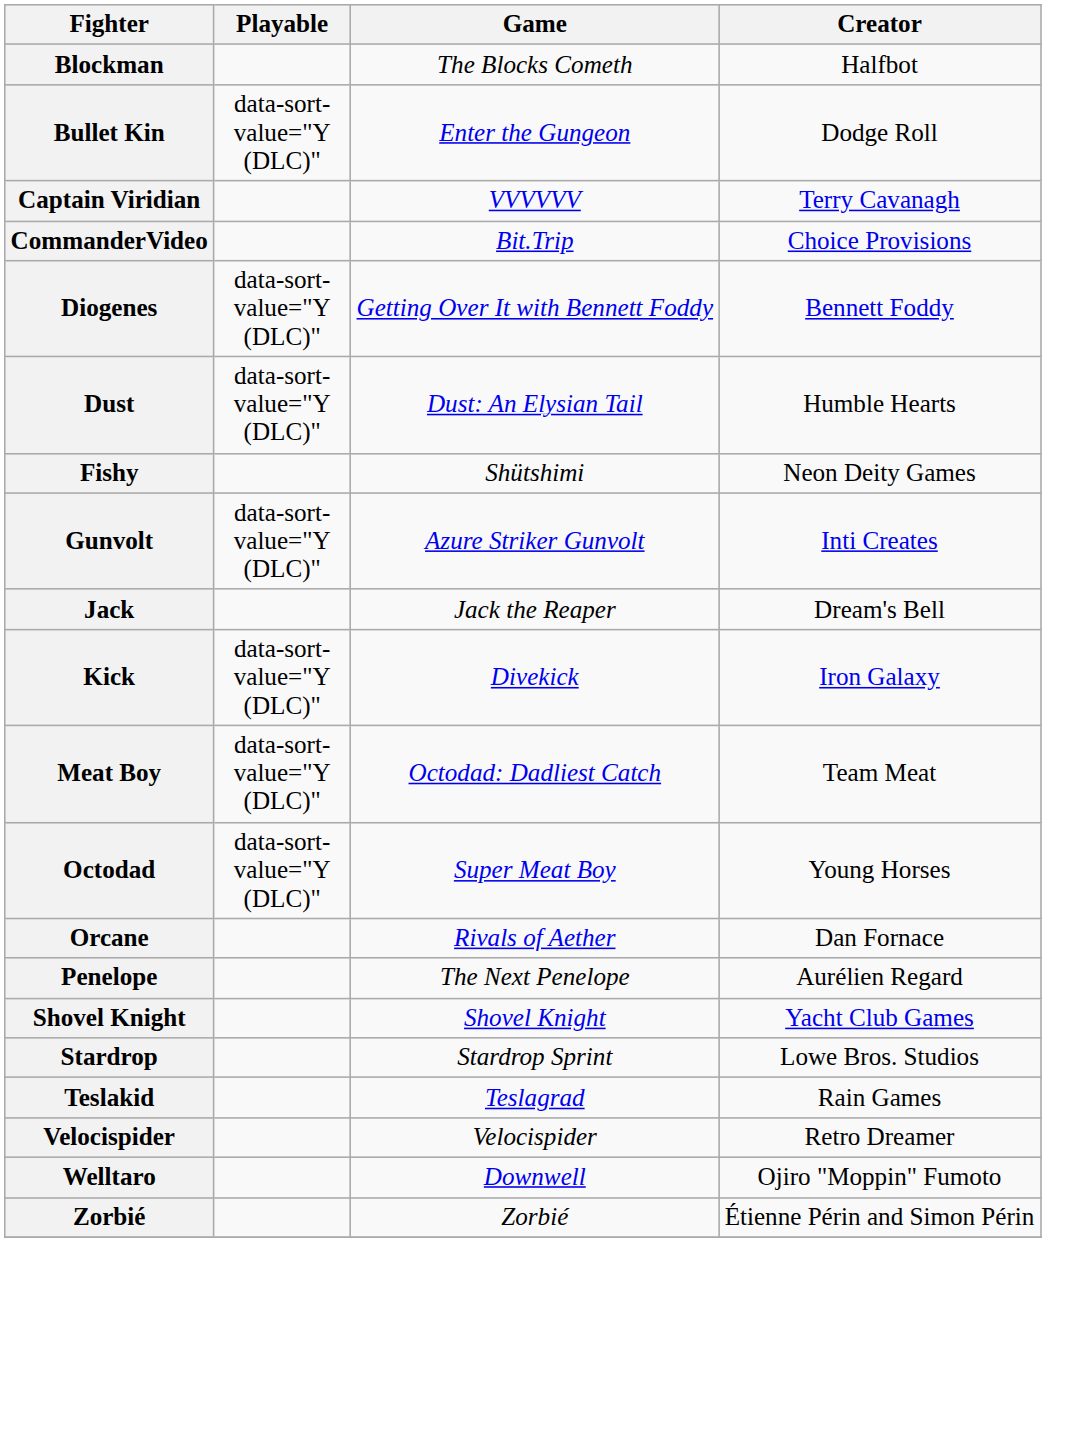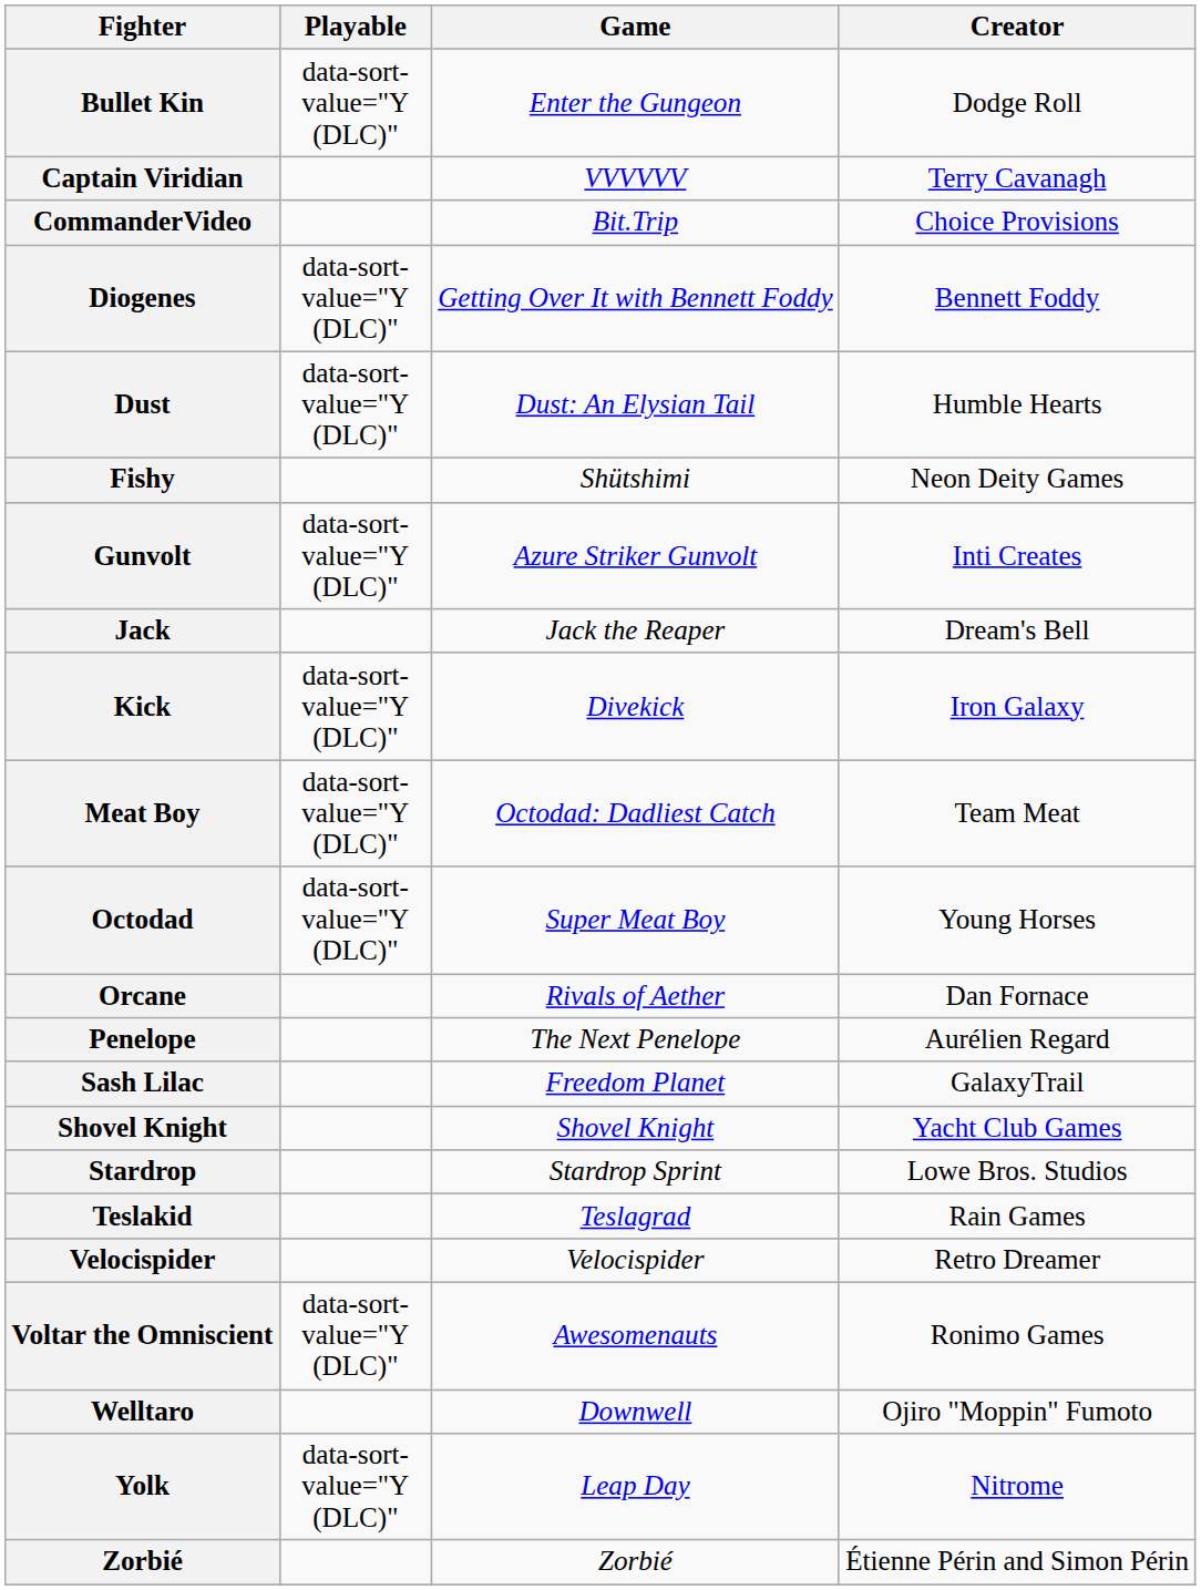- row: Blockman | The Blocks Cometh | Halfbot
+ row: Sash Lilac | Freedom Planet | GalaxyTrail
+ row: Voltar the Omniscient | data-sort-value="Y (DLC)" | Awesomenauts | Ronimo Games
+ row: Yolk | data-sort-value="Y (DLC)" | Leap Day | Nitrome
